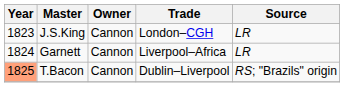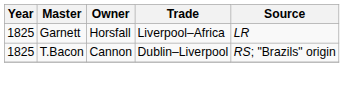- row: 1823 | J.S.King | Cannon | London–CGH | LR
Garnett | Year: 1824 -> 1825
Garnett | Owner: Cannon -> Horsfall
T.Bacon | Year: lightsalmon background -> no background
